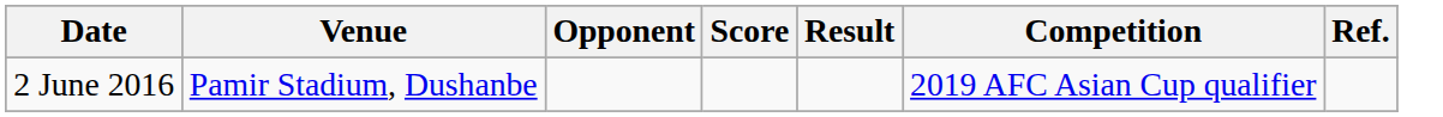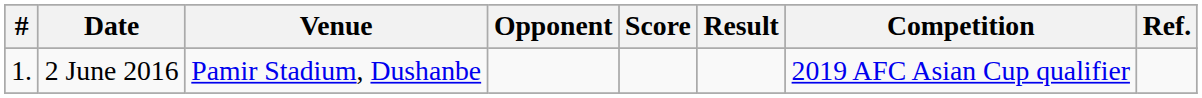+ column: # | 1.
